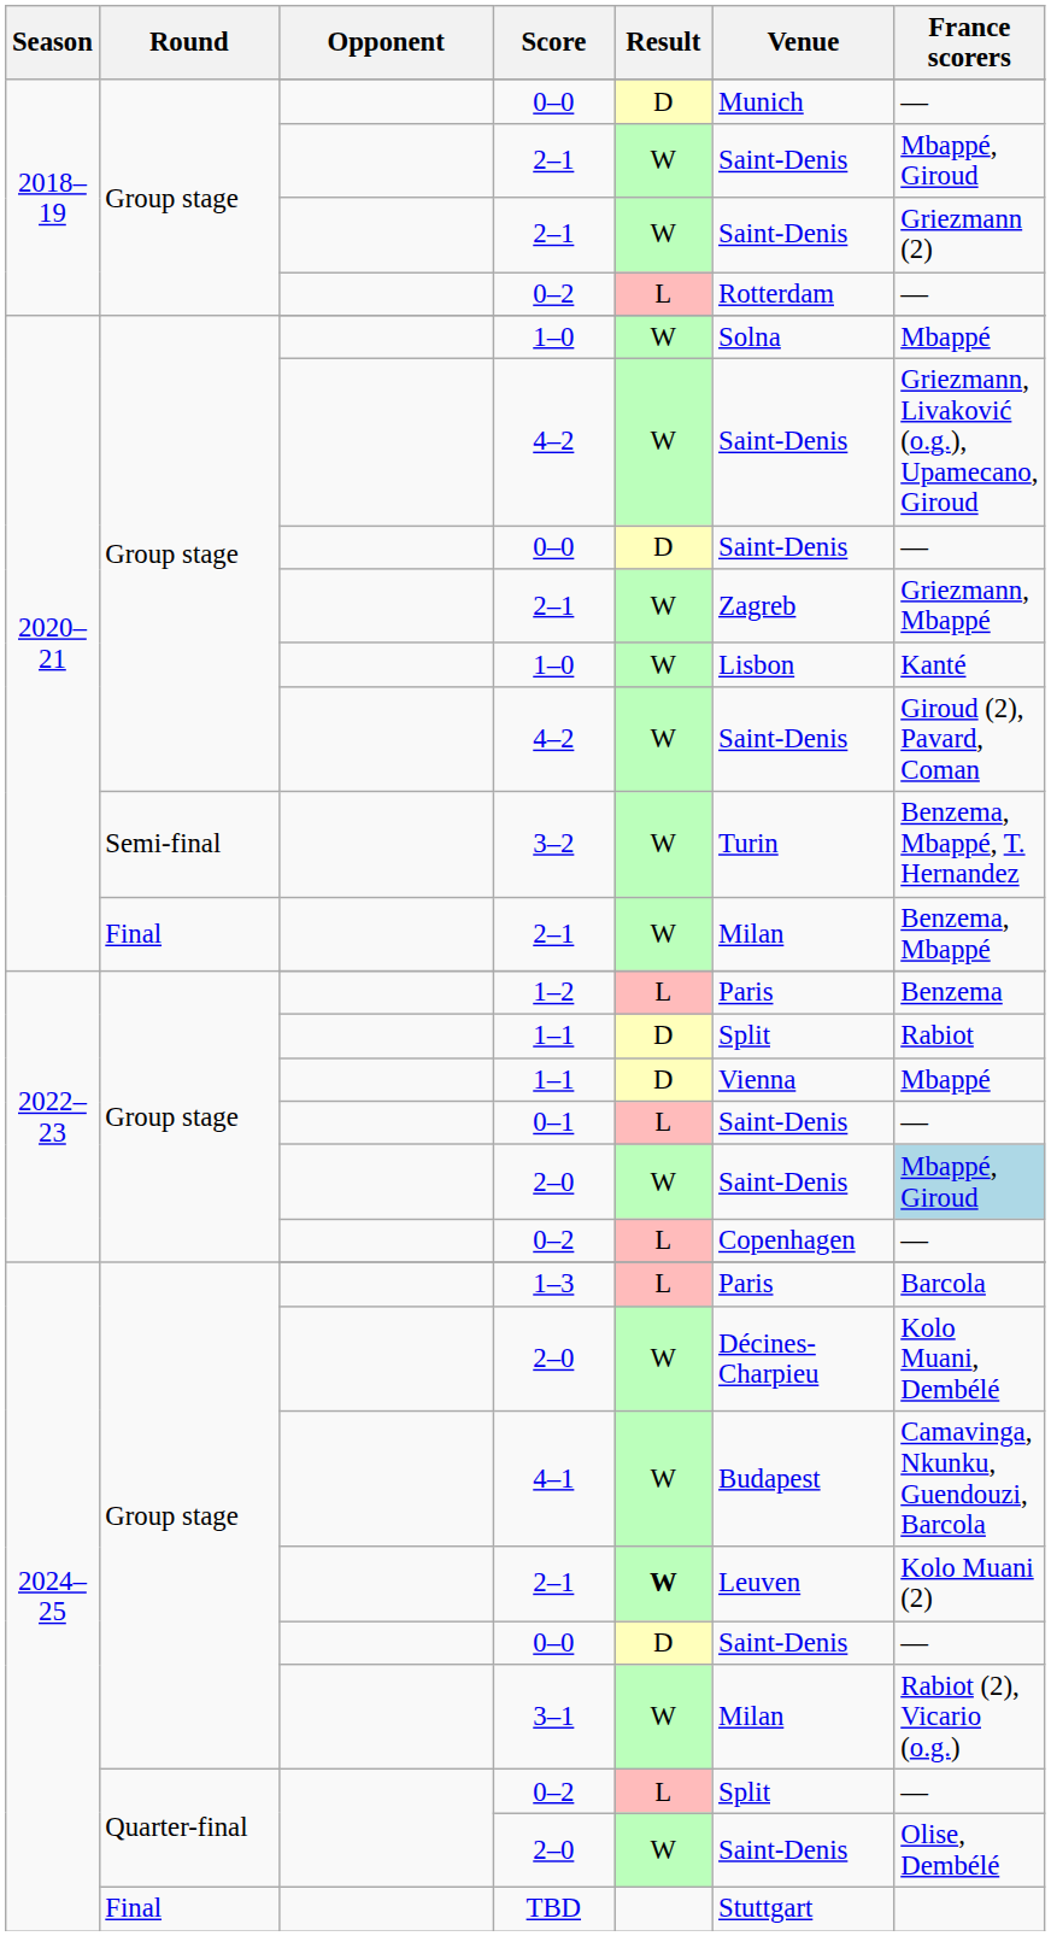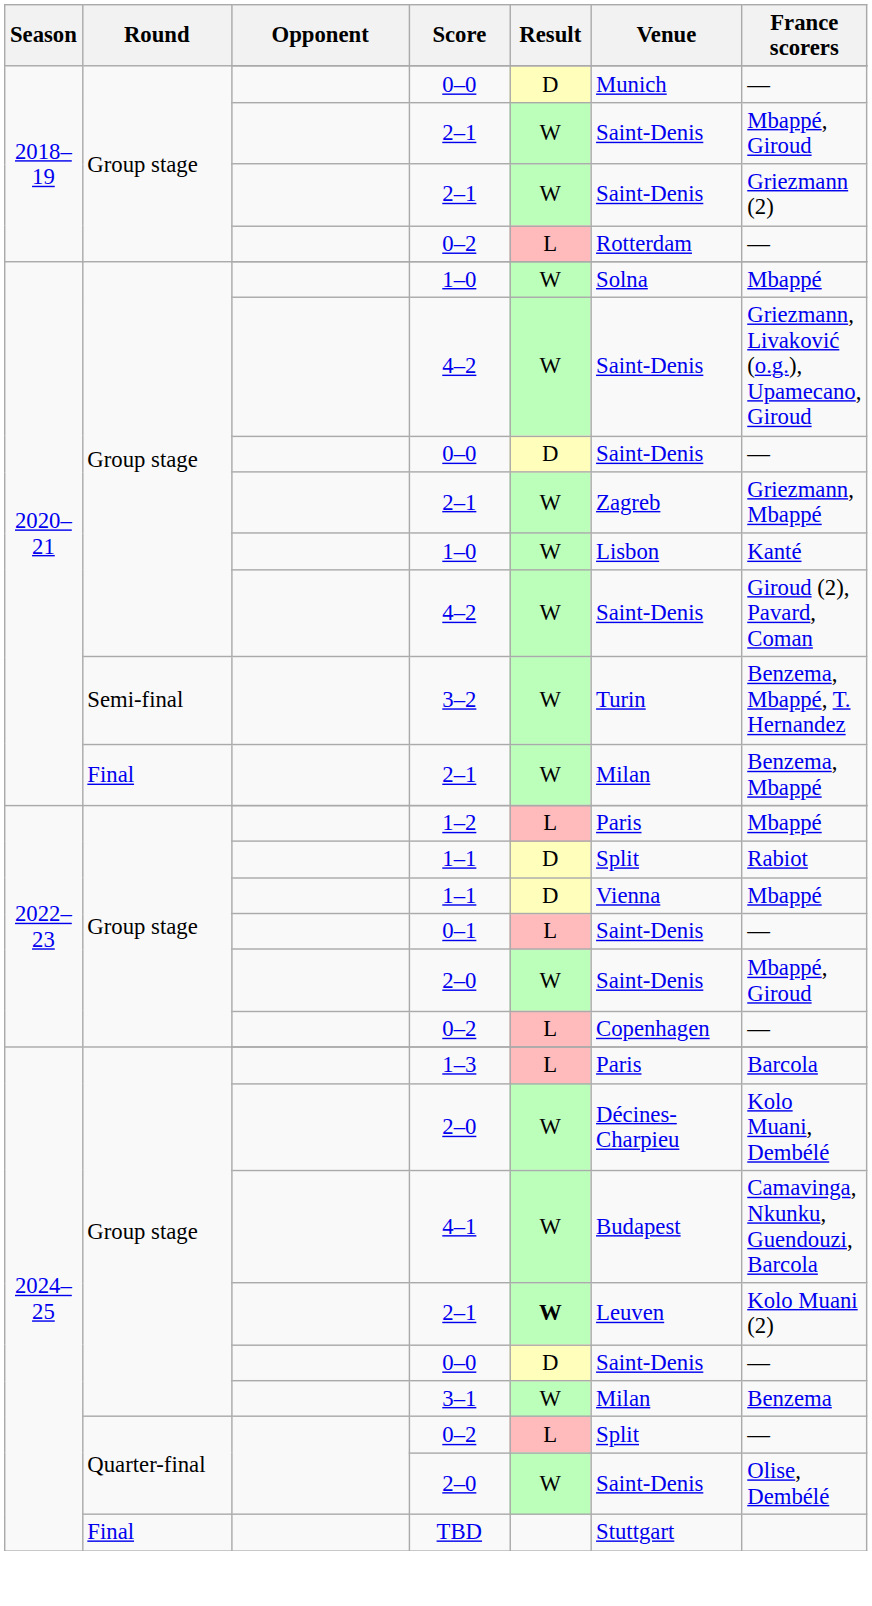1–2 | France scorers: Benzema -> Mbappé
2022–23 / 2–0 | France scorers: lightblue background -> no background
3–1 | France scorers: Rabiot (2), Vicario (o.g.) -> Benzema
